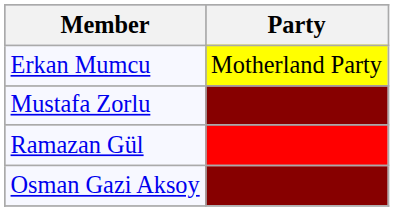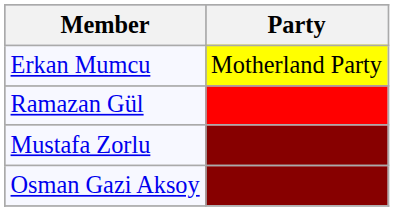rows swapped: Ramazan Gül <-> Mustafa Zorlu
